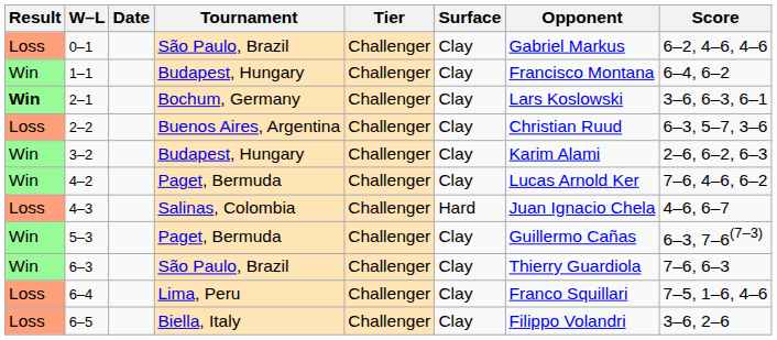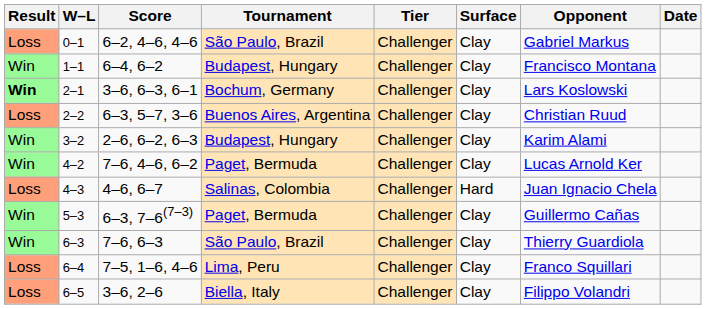columns swapped: Date <-> Score
